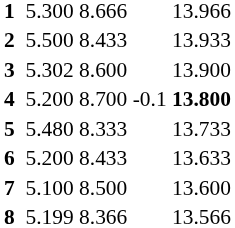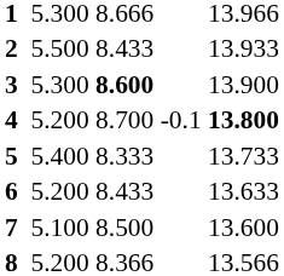3 | column 3: 5.302 -> 5.300
3 | column 4: normal -> bold
5 | column 3: 5.480 -> 5.400
8 | column 3: 5.199 -> 5.200
